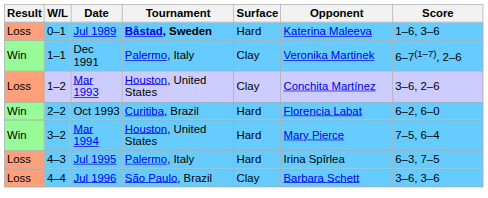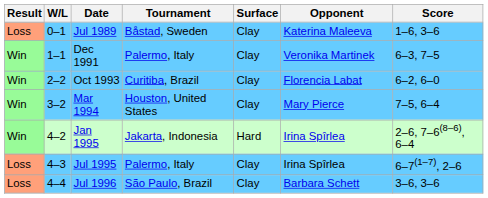Jul 1989 | Tournament: bold -> normal
Jul 1989 | Surface: Hard -> Clay
Dec 1991 | Score: 6–7(1–7), 2–6 -> 6–3, 7–5
- row: Loss | 1–2 | Mar 1993 | Houston, United States | Clay | Conchita Martínez | 3–6, 2–6
Oct 1993 | Surface: Hard -> Clay
Mar 1994 | Surface: Hard -> Clay
+ row: Win | 4–2 | Jan 1995 | Jakarta, Indonesia | Hard | Irina Spîrlea | 2–6, 7–6(8–6), 6–4
Jul 1995 | Surface: Hard -> Clay
Jul 1995 | Score: 6–3, 7–5 -> 6–7(1–7), 2–6
